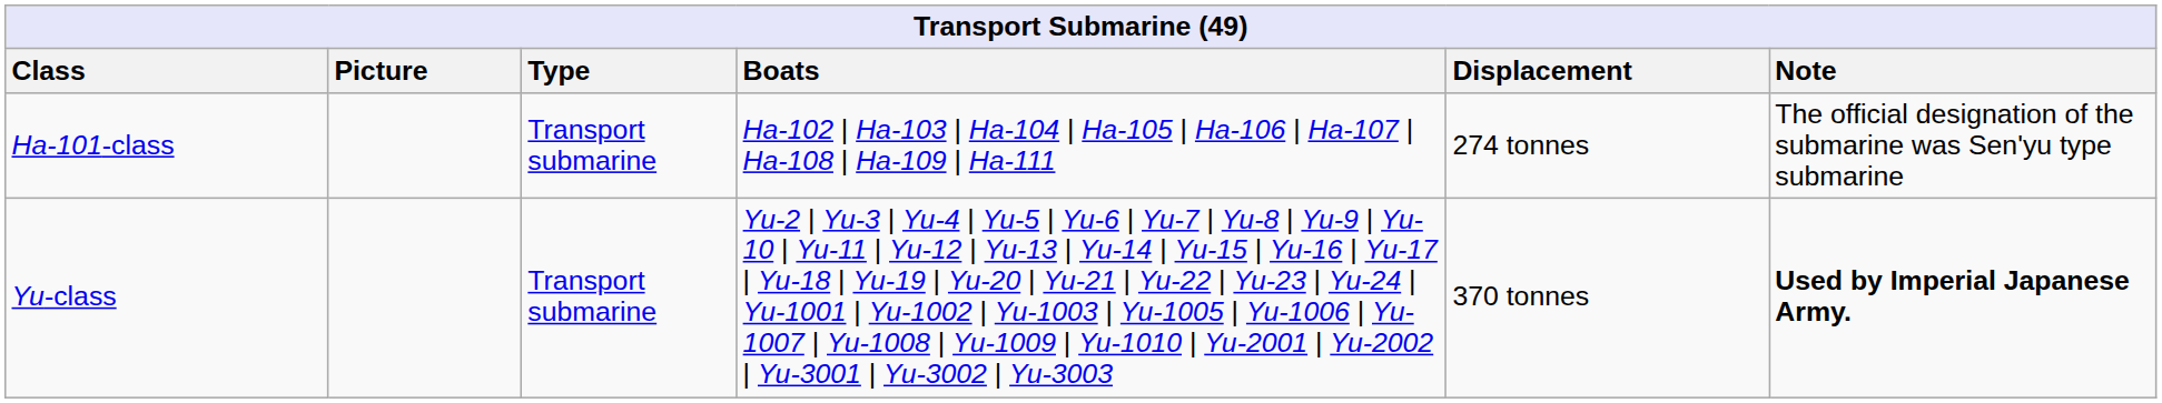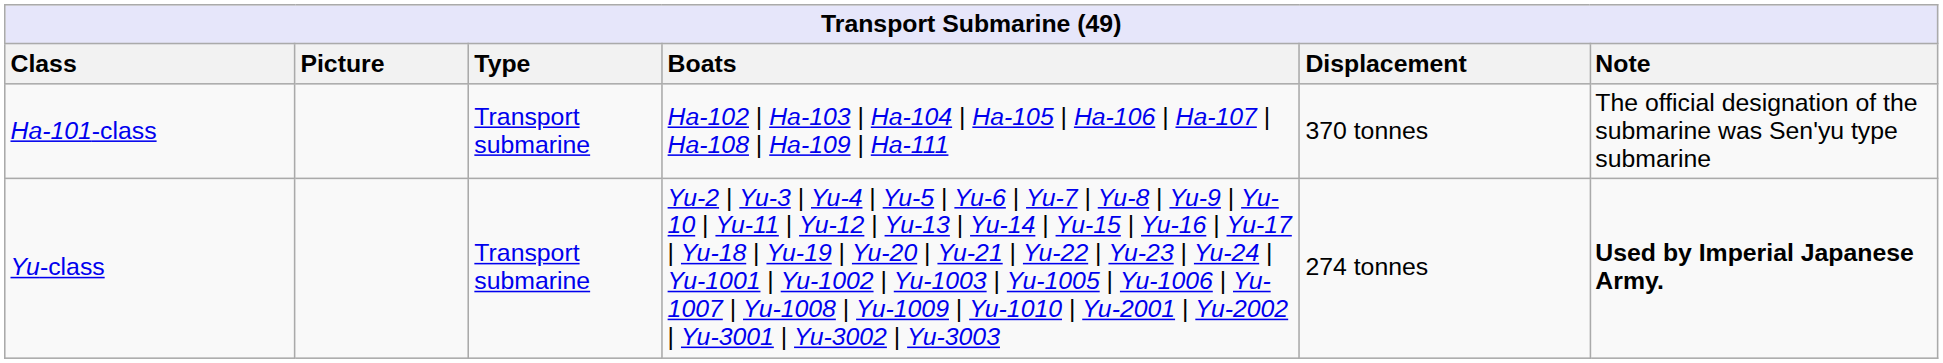Ha-101-class | Displacement: 274 tonnes -> 370 tonnes
Yu-class | Displacement: 370 tonnes -> 274 tonnes
